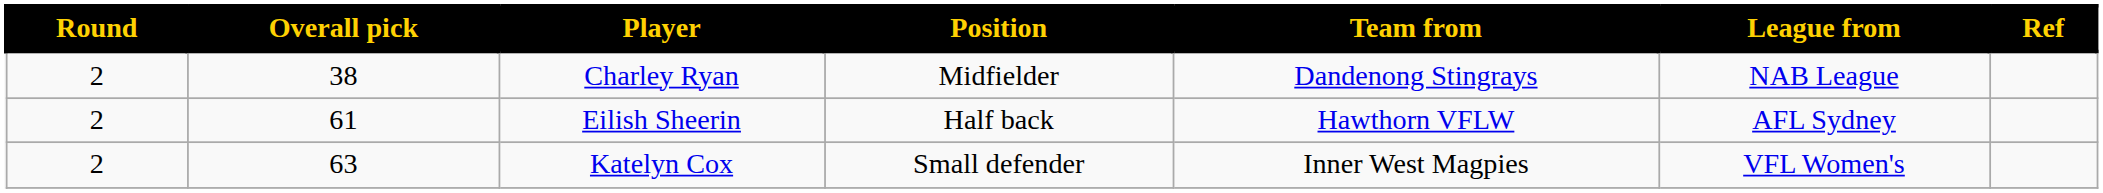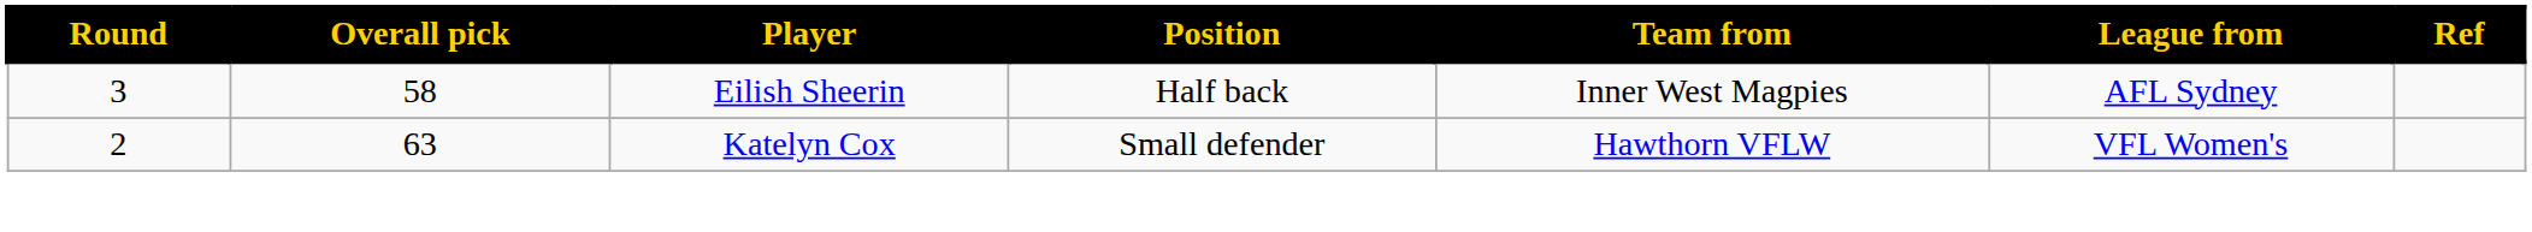- row: 2 | 38 | Charley Ryan | Midfielder | Dandenong Stingrays | NAB League
Eilish Sheerin | Round: 2 -> 3
Eilish Sheerin | Overall pick: 61 -> 58
Eilish Sheerin | Team from: Hawthorn VFLW -> Inner West Magpies
Katelyn Cox | Team from: Inner West Magpies -> Hawthorn VFLW
